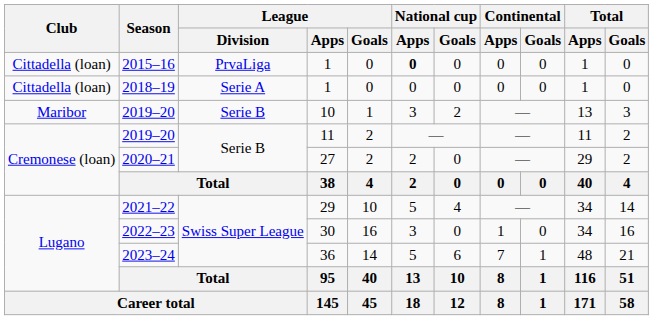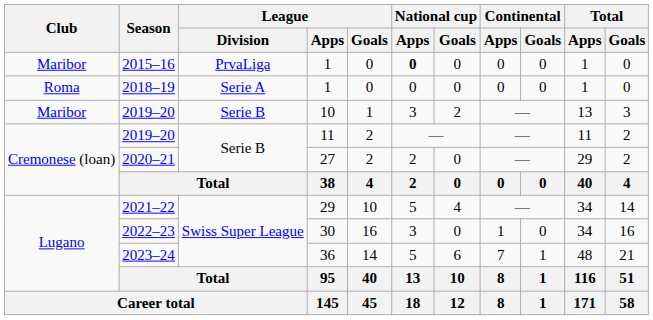2015–16 | Club: Cittadella (loan) -> Maribor
2018–19 | Club: Cittadella (loan) -> Roma
